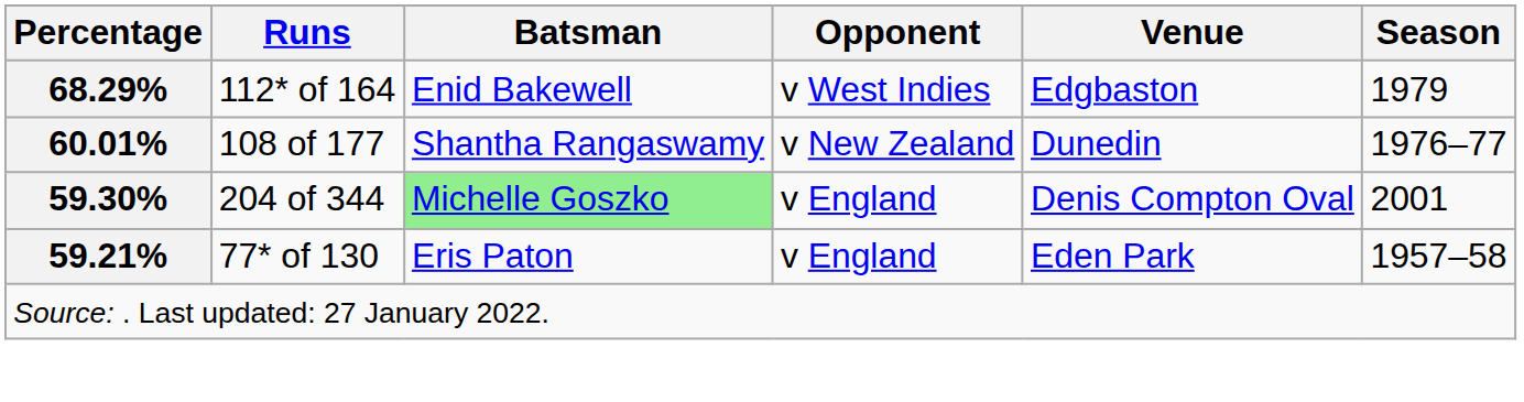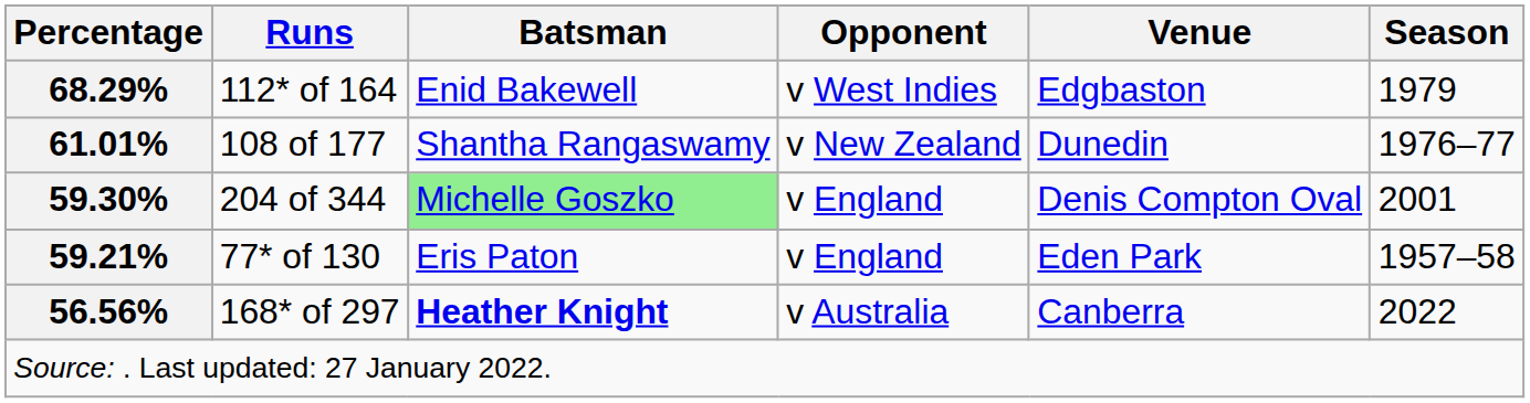108 of 177 | Percentage: 60.01% -> 61.01%
+ row: 56.56% | 168* of 297 | Heather Knight | v Australia | Canberra | 2022
